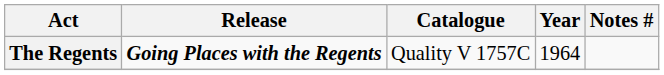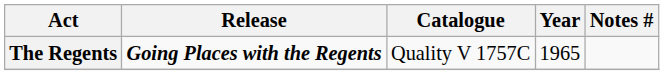The Regents | Year: 1964 -> 1965
